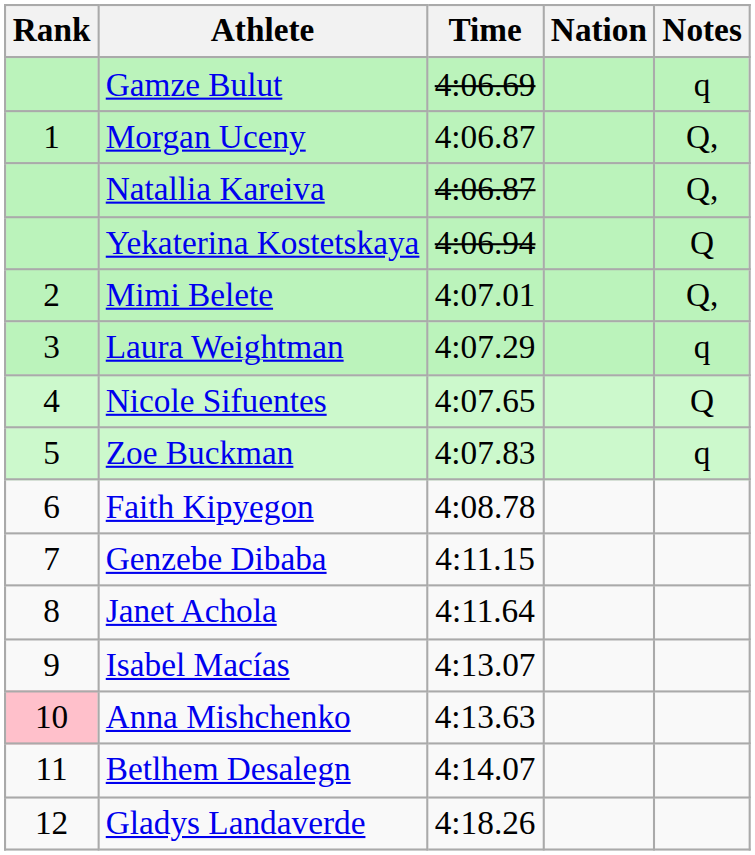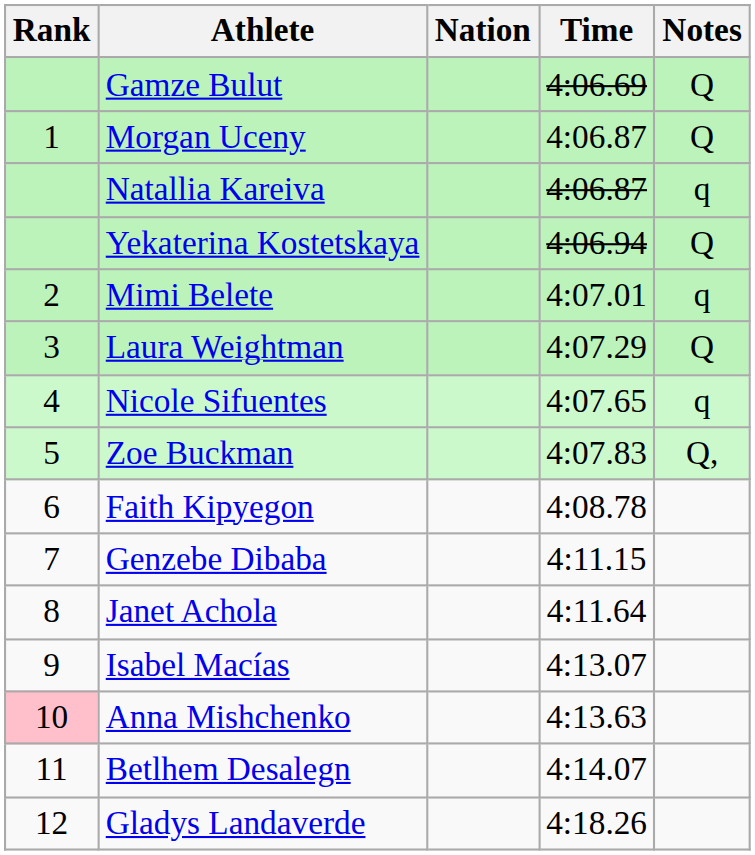columns swapped: Nation <-> Time
Gamze Bulut | Notes: q -> Q
Morgan Uceny | Notes: Q, -> Q
Natallia Kareiva | Notes: Q, -> q
Mimi Belete | Notes: Q, -> q
Laura Weightman | Notes: q -> Q
Nicole Sifuentes | Notes: Q -> q
Zoe Buckman | Notes: q -> Q,
